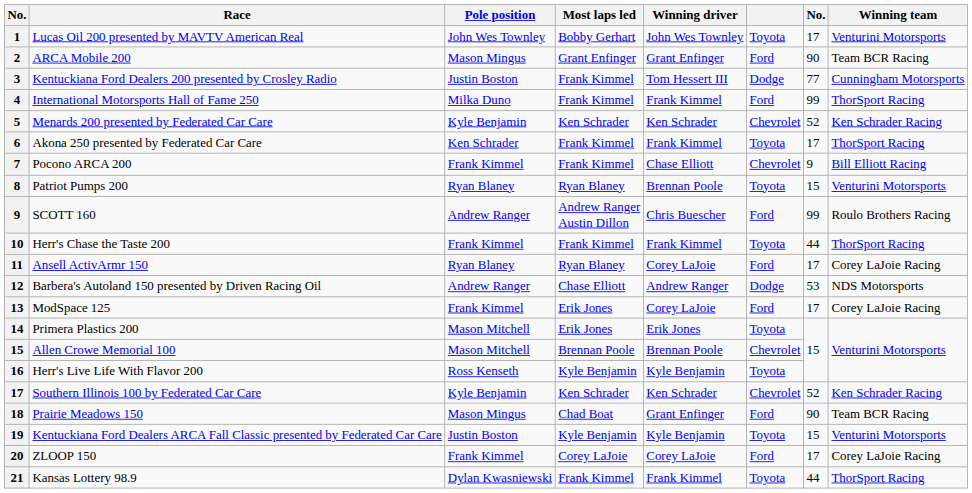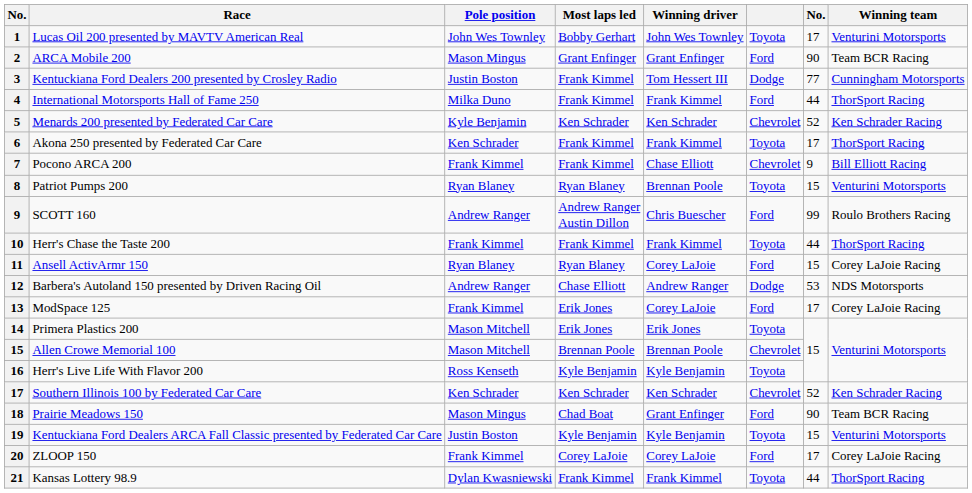International Motorsports Hall of Fame 250 | column 7: 99 -> 44
Ansell ActivArmr 150 | column 7: 17 -> 15
Southern Illinois 100 by Federated Car Care | Pole position: Kyle Benjamin -> Ken Schrader
